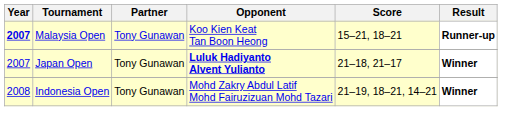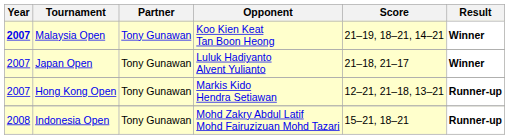Malaysia Open | Score: 15–21, 18–21 -> 21–19, 18–21, 14–21
Malaysia Open | Result: Runner-up -> Winner
Japan Open | Opponent: bold -> normal
+ row: 2007 | Hong Kong Open | Tony Gunawan | Markis Kido Hendra Setiawan | 12–21, 21–18, 13–21 | Runner-up
Indonesia Open | Score: 21–19, 18–21, 14–21 -> 15–21, 18–21
Indonesia Open | Result: Winner -> Runner-up
